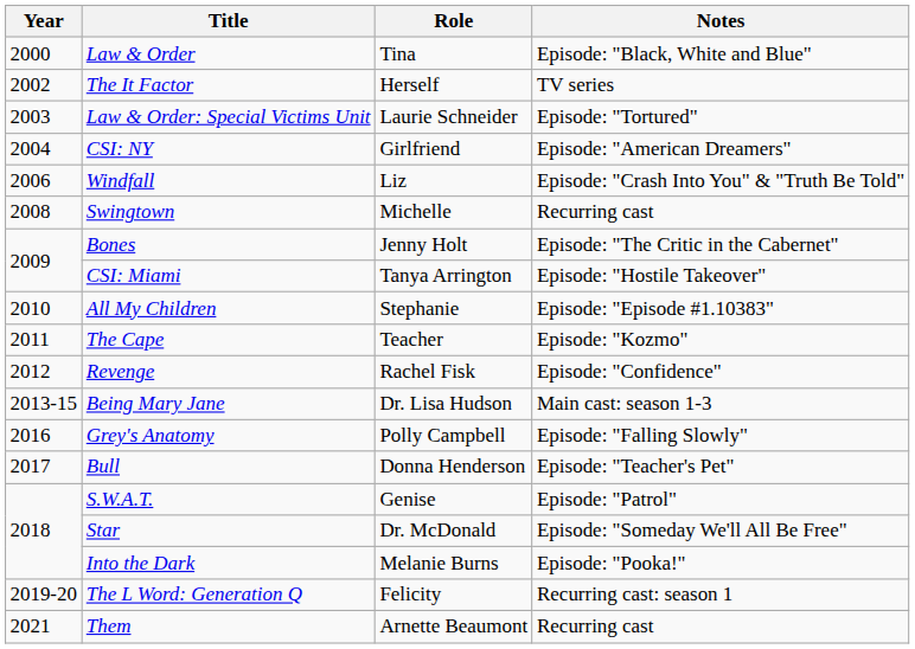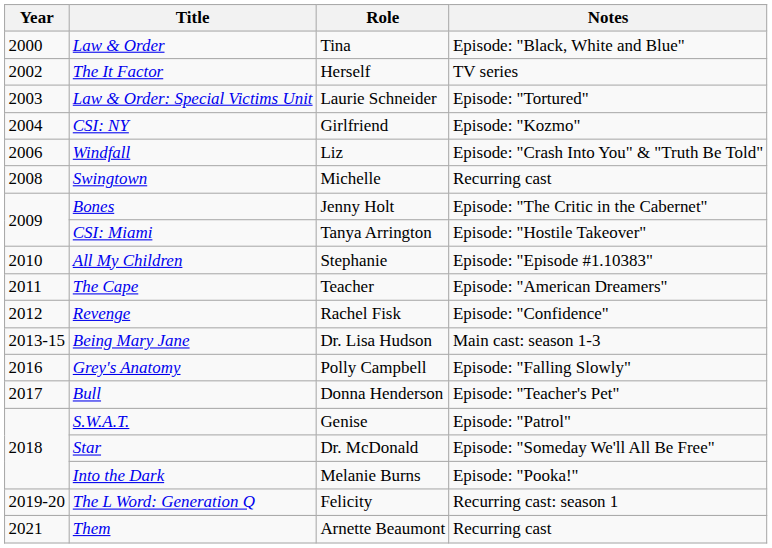CSI: NY | Notes: Episode: "American Dreamers" -> Episode: "Kozmo"
The Cape | Notes: Episode: "Kozmo" -> Episode: "American Dreamers"
